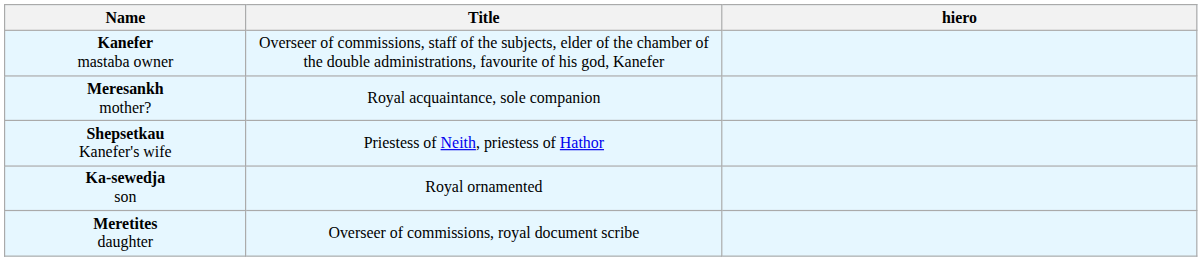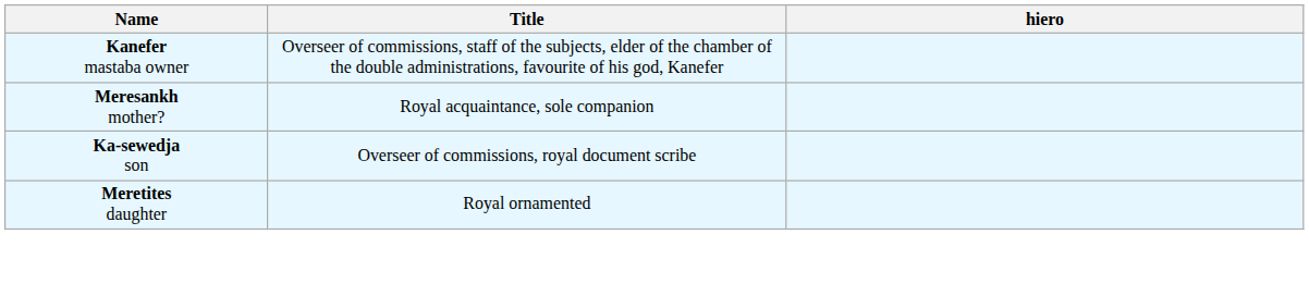- row: Shepsetkau Kanefer's wife | Priestess of Neith, priestess of Hathor
Ka-sewedja son | Title: Royal ornamented -> Overseer of commissions, royal document scribe
Meretites daughter | Title: Overseer of commissions, royal document scribe -> Royal ornamented
